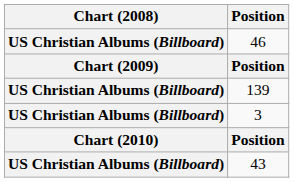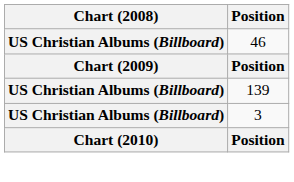- row: US Christian Albums (Billboard) | 43
